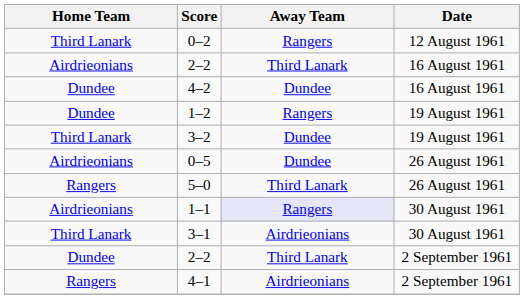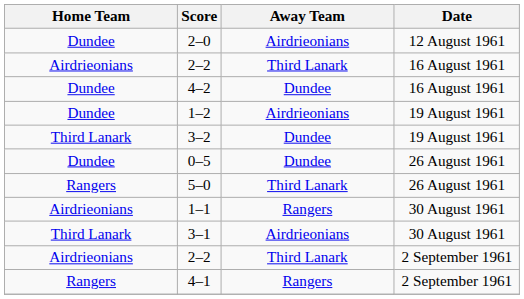+ row: Dundee | 2–0 | Airdrieonians | 12 August 1961
- row: Third Lanark | 0–2 | Rangers | 12 August 1961
1–2 | Away Team: Rangers -> Airdrieonians
0–5 | Home Team: Airdrieonians -> Dundee
1–1 | Away Team: lavender background -> no background
2–2 / 2 September 1961 | Home Team: Dundee -> Airdrieonians
4–1 | Away Team: Airdrieonians -> Rangers
